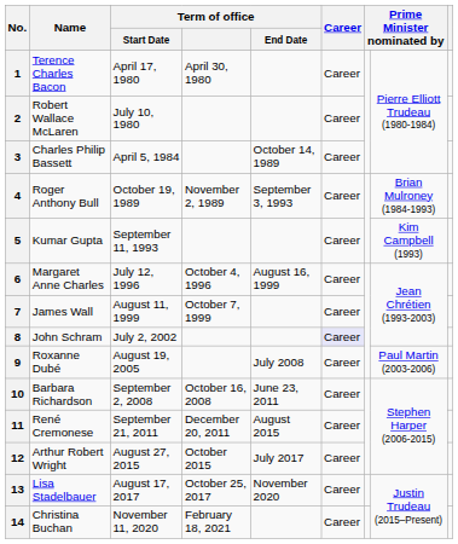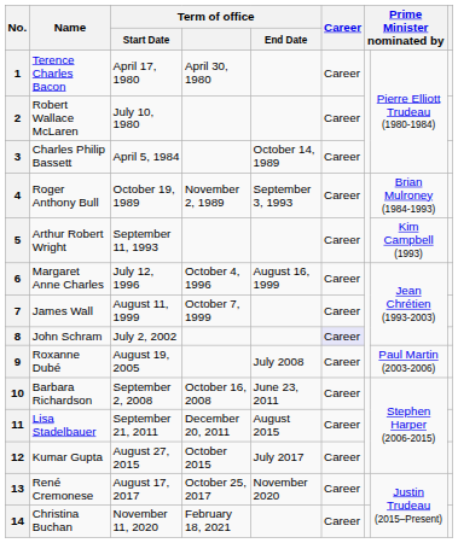5 | Name: Kumar Gupta -> Arthur Robert Wright
11 | Name: René Cremonese -> Lisa Stadelbauer
12 | Name: Arthur Robert Wright -> Kumar Gupta
13 | Name: Lisa Stadelbauer -> René Cremonese
